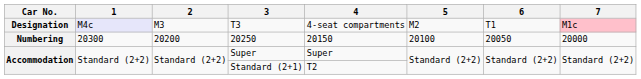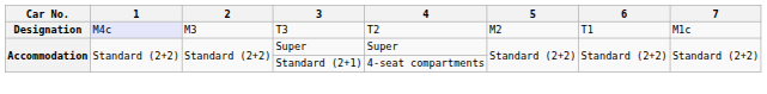T3 | 4: 4-seat compartments -> T2
T3 | 7: pink background -> no background
- row: Numbering | 20300 | 20200 | 20250 | 20150 | 20100 | 20050 | 20000
Standard (2+1) | 4: T2 -> 4-seat compartments
